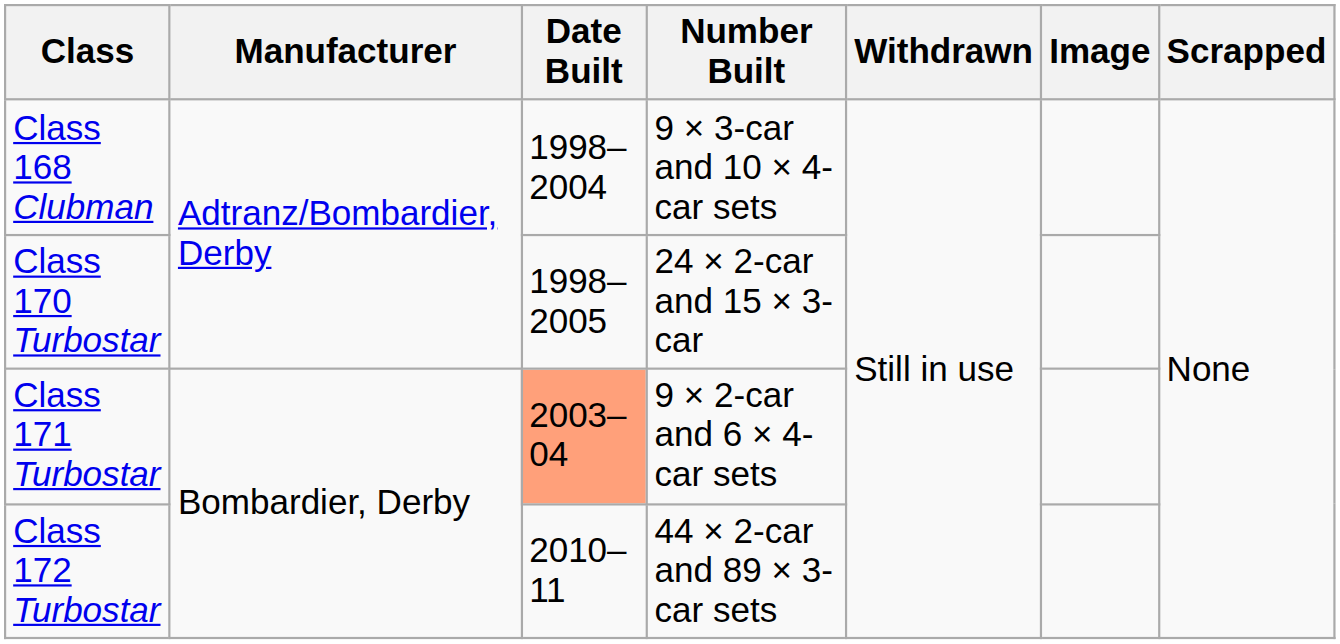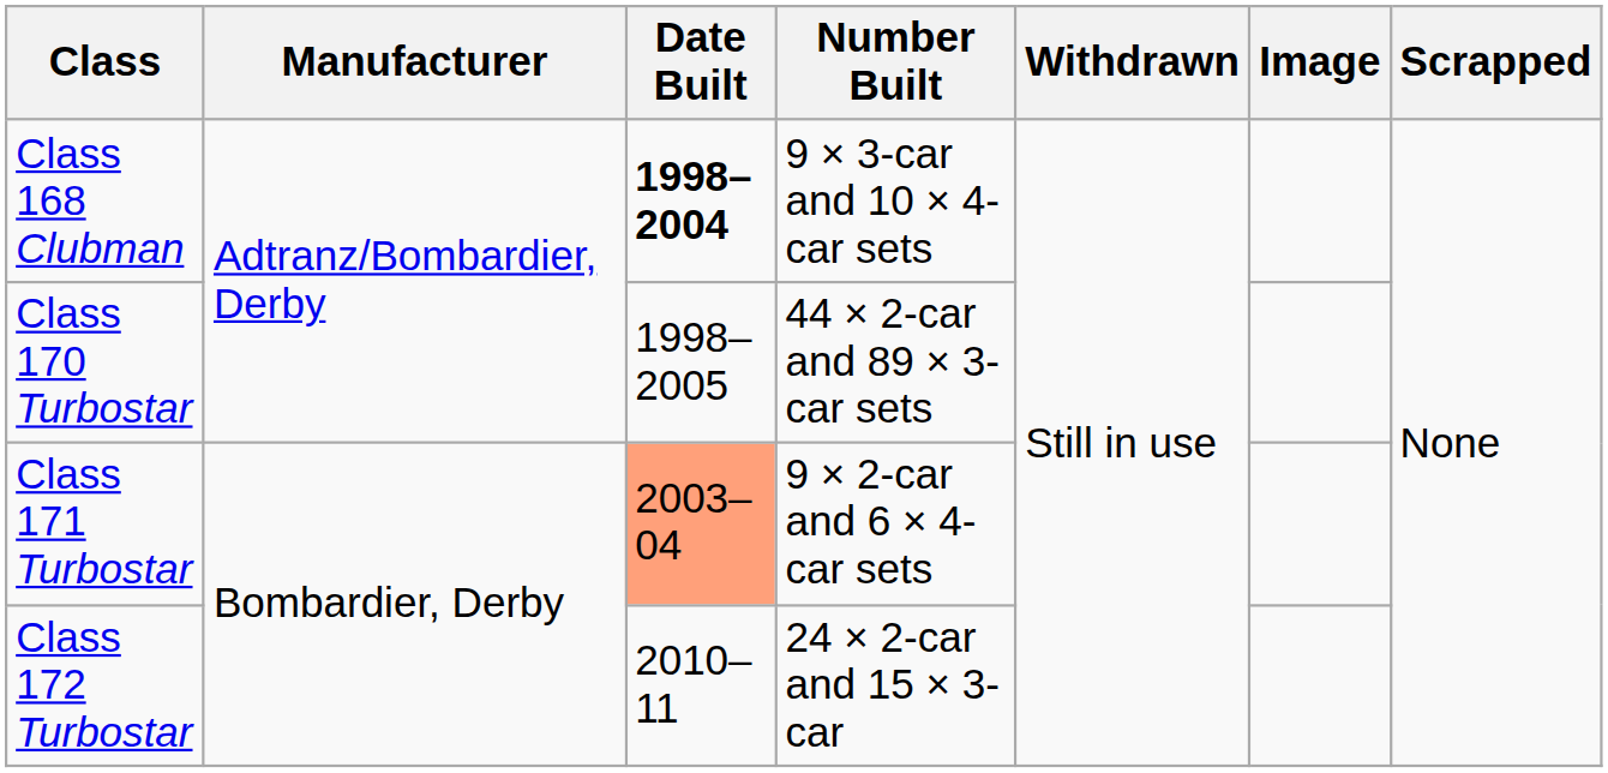Class 168 Clubman | Date Built: normal -> bold
Class 170 Turbostar | Number Built: 24 × 2-car and 15 × 3-car -> 44 × 2-car and 89 × 3-car sets
Class 172 Turbostar | Number Built: 44 × 2-car and 89 × 3-car sets -> 24 × 2-car and 15 × 3-car
